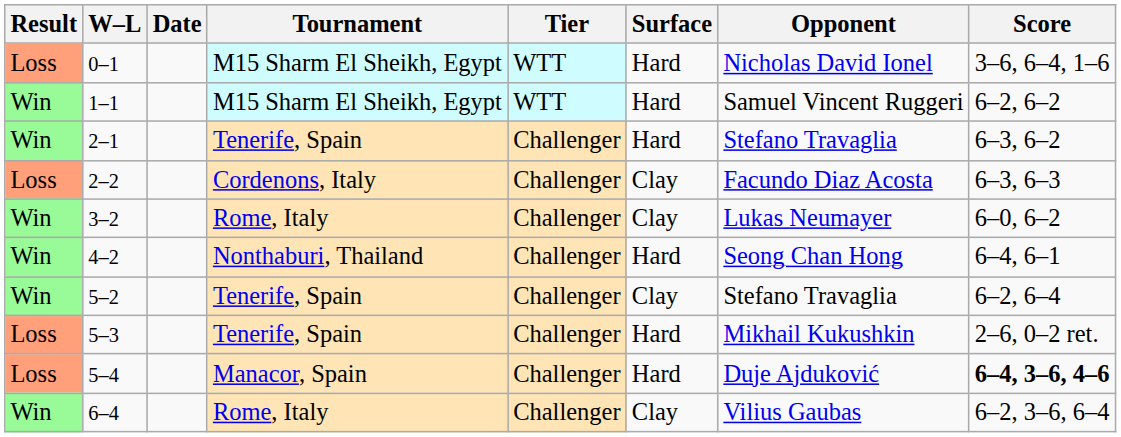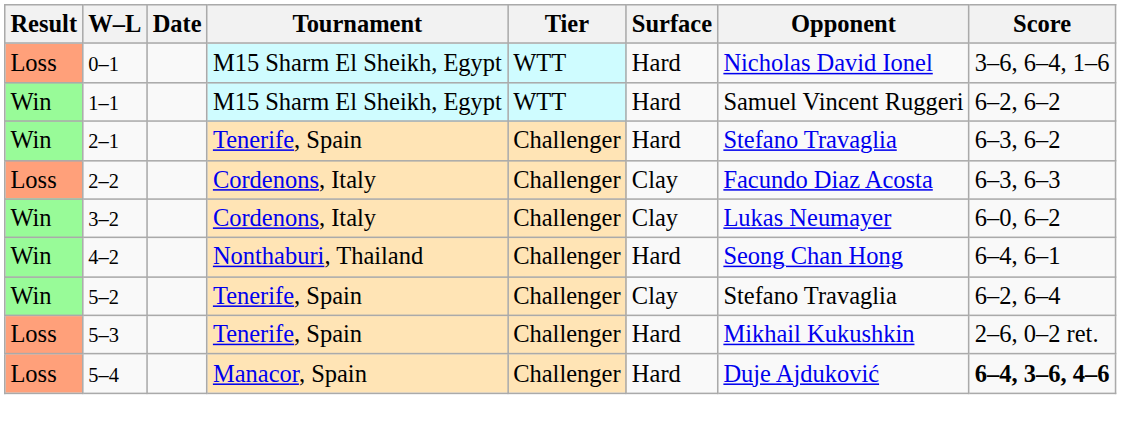3–2 | Tournament: Rome, Italy -> Cordenons, Italy
- row: Win | 6–4 | Rome, Italy | Challenger | Clay | Vilius Gaubas | 6–2, 3–6, 6–4
